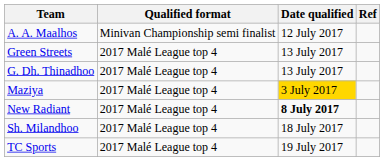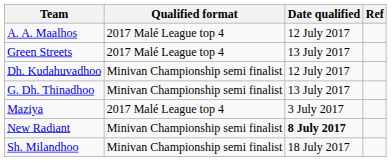A. A. Maalhos | Qualified format: Minivan Championship semi finalist -> 2017 Malé League top 4
+ row: Dh. Kudahuvadhoo | Minivan Championship semi finalist | 12 July 2017
G. Dh. Thinadhoo | Qualified format: 2017 Malé League top 4 -> Minivan Championship semi finalist
Maziya | Date qualified: gold background -> no background
New Radiant | Qualified format: 2017 Malé League top 4 -> Minivan Championship semi finalist
Sh. Milandhoo | Qualified format: 2017 Malé League top 4 -> Minivan Championship semi finalist
- row: TC Sports | 2017 Malé League top 4 | 19 July 2017
